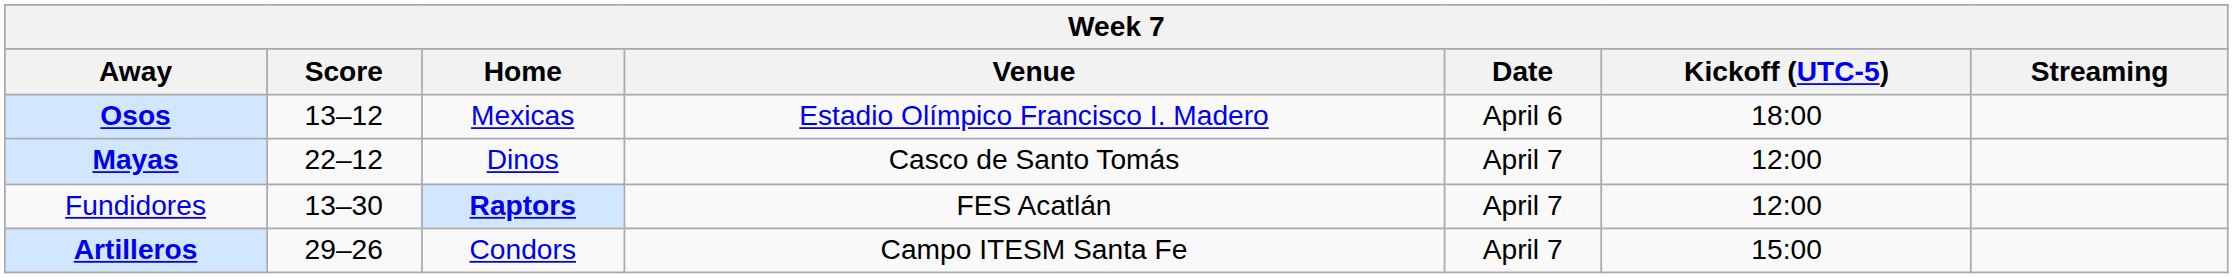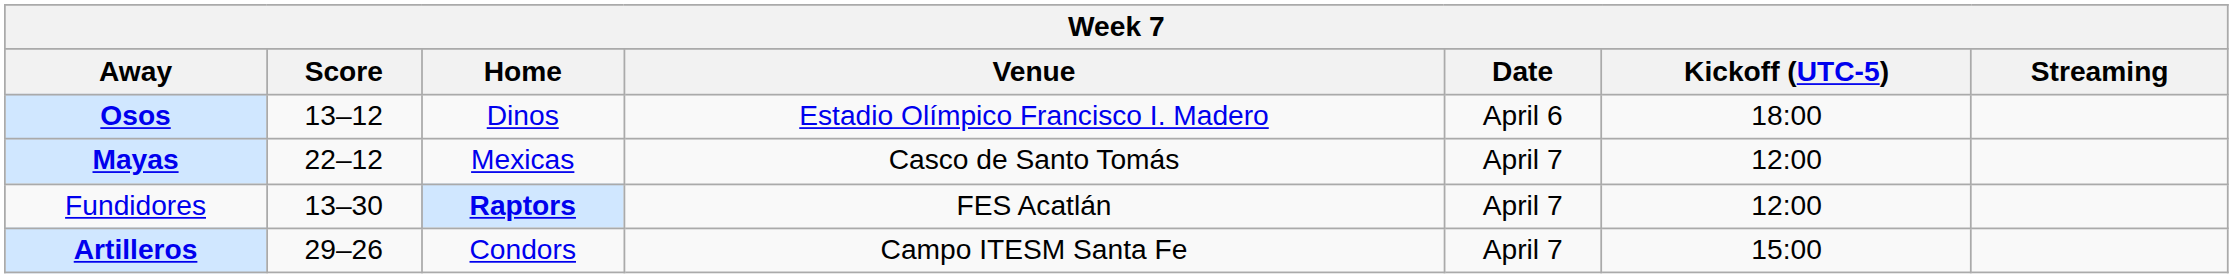Osos | Home: Mexicas -> Dinos
Mayas | Home: Dinos -> Mexicas
